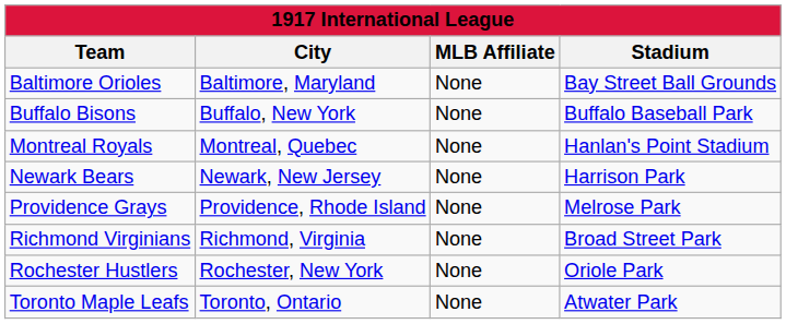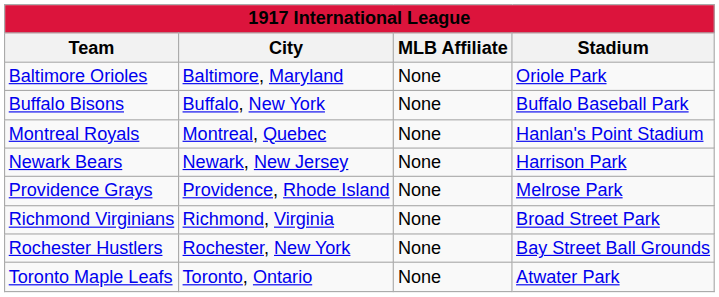Baltimore Orioles | Stadium: Bay Street Ball Grounds -> Oriole Park
Rochester Hustlers | Stadium: Oriole Park -> Bay Street Ball Grounds
